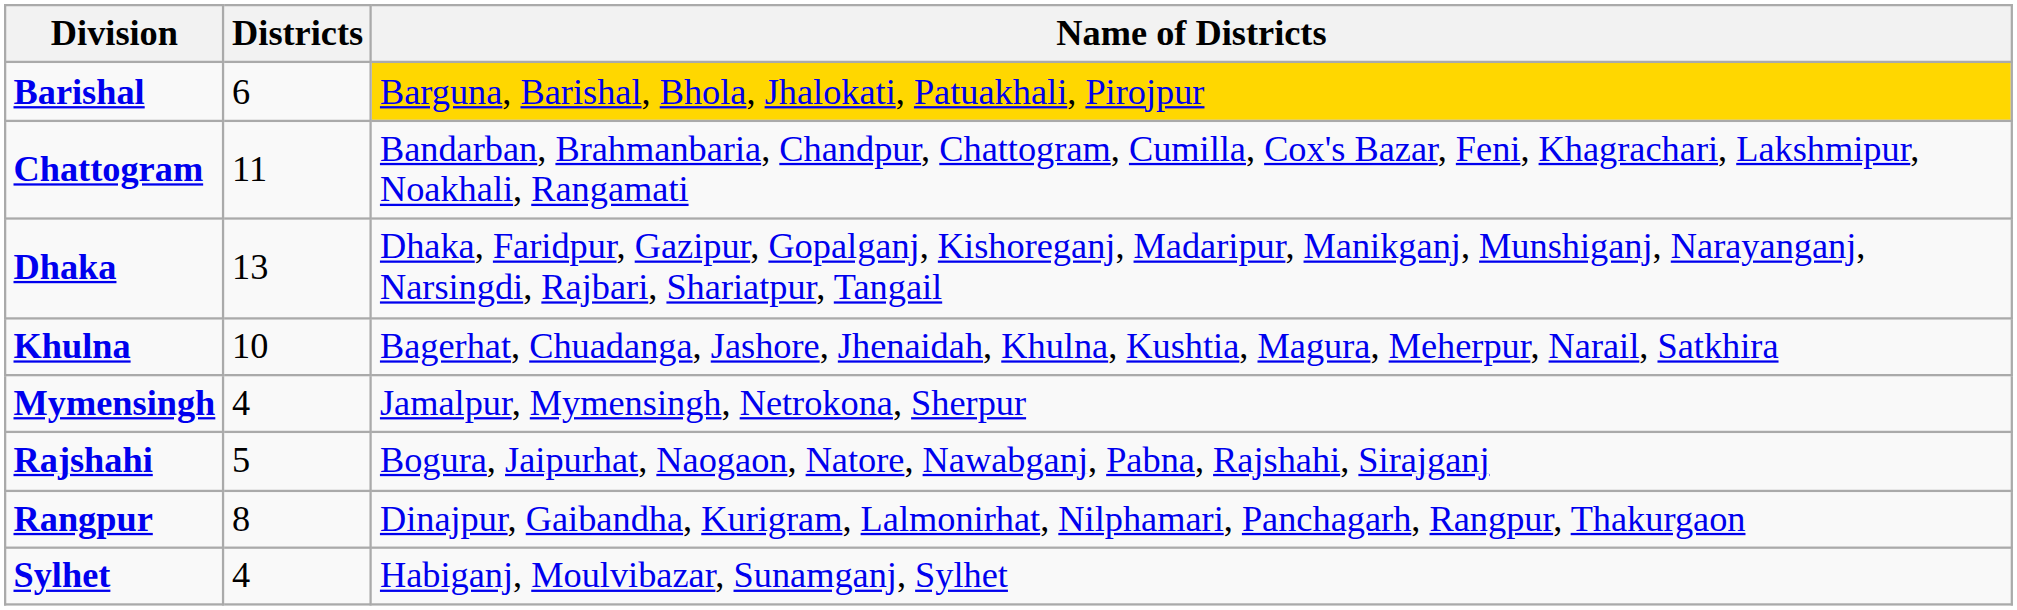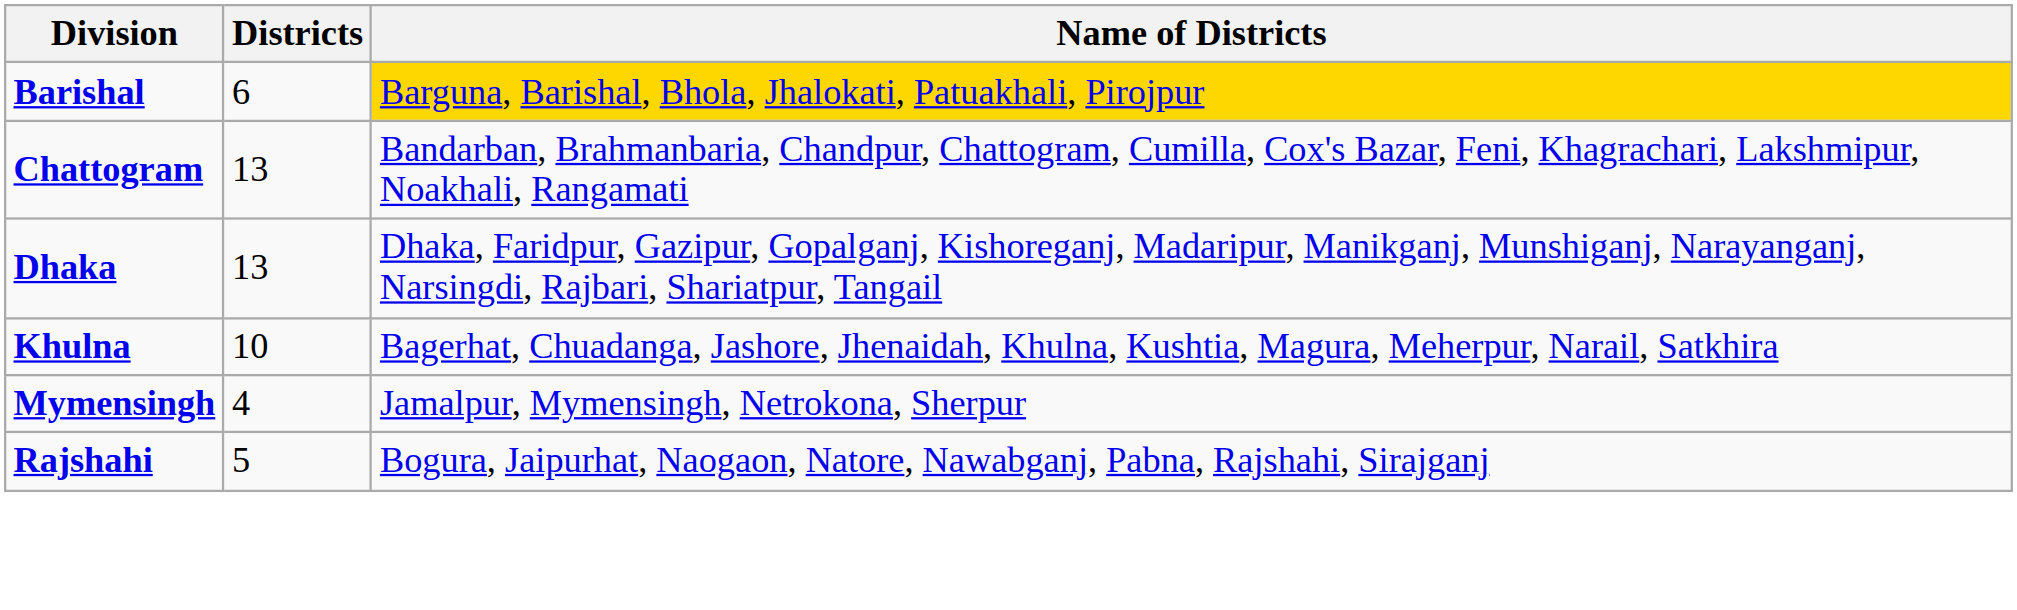Chattogram | Districts: 11 -> 13
- row: Rangpur | 8 | Dinajpur, Gaibandha, Kurigram, Lalmonirhat, Nilphamari, Panchagarh, Rangpur, Thakurgaon
- row: Sylhet | 4 | Habiganj, Moulvibazar, Sunamganj, Sylhet
